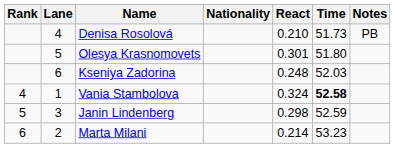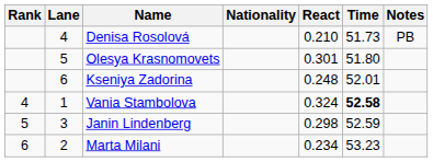Kseniya Zadorina | Time: 52.03 -> 52.01
Marta Milani | React: 0.214 -> 0.234
